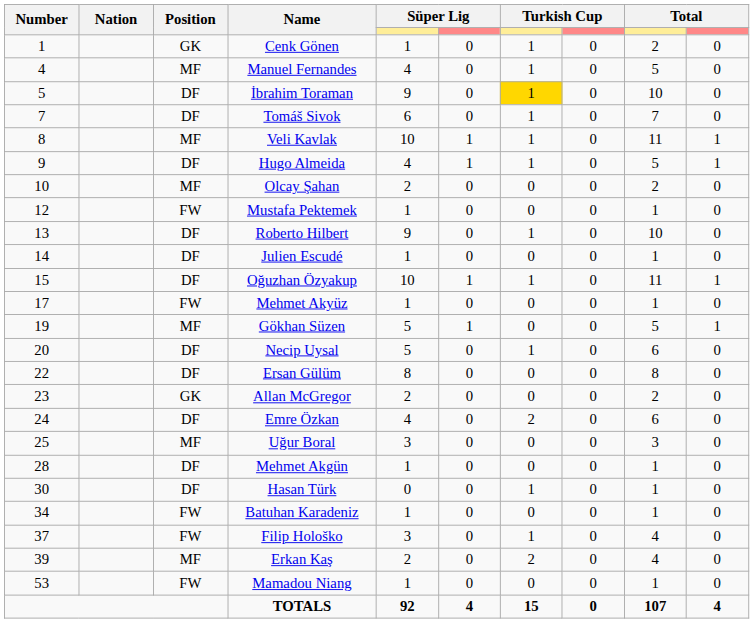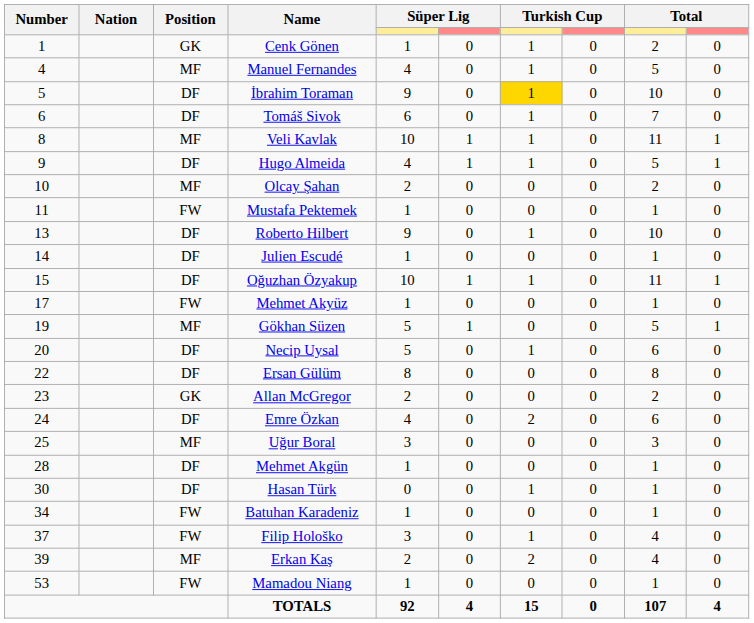Tomáš Sivok | Number: 7 -> 6
Mustafa Pektemek | Number: 12 -> 11
